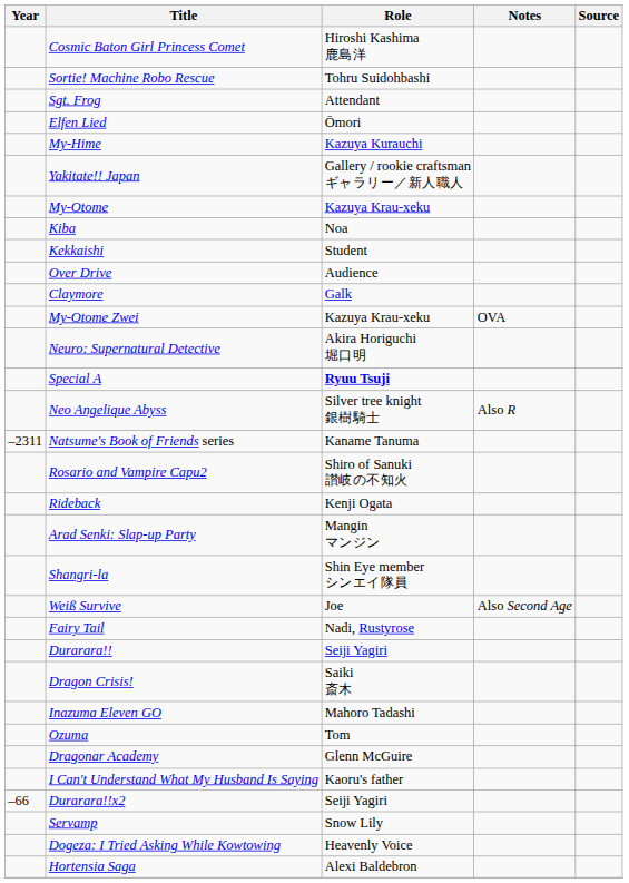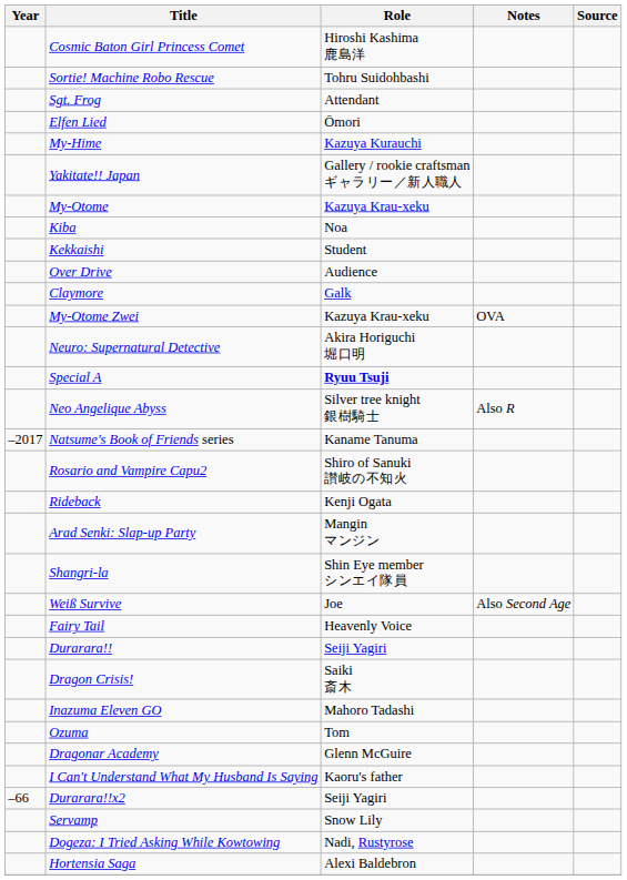Natsume's Book of Friends series | Year: –2311 -> –2017
Fairy Tail | Role: Nadi, Rustyrose -> Heavenly Voice
Dogeza: I Tried Asking While Kowtowing | Role: Heavenly Voice -> Nadi, Rustyrose
